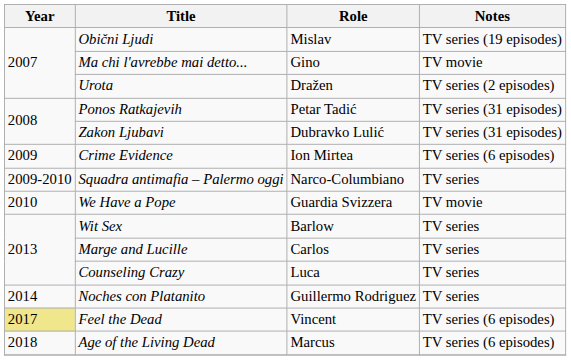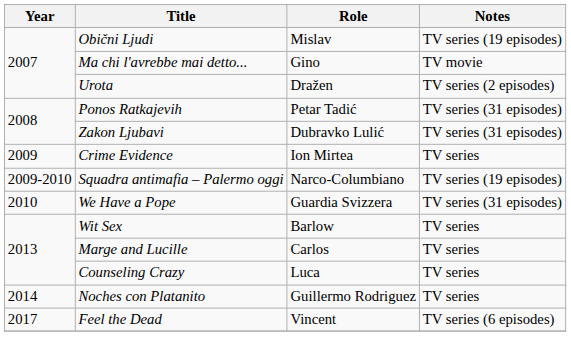Crime Evidence | Notes: TV series (6 episodes) -> TV series
Squadra antimafia – Palermo oggi | Notes: TV series -> TV series (19 episodes)
We Have a Pope | Notes: TV movie -> TV series (31 episodes)
Feel the Dead | Year: khaki background -> no background
- row: 2018 | Age of the Living Dead | Marcus | TV series (6 episodes)
